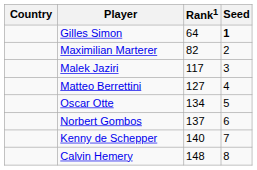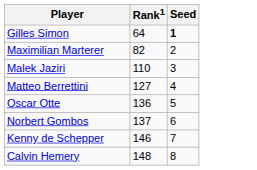- column: Country
Malek Jaziri | Rank1: 117 -> 110
Oscar Otte | Rank1: 134 -> 136
Kenny de Schepper | Rank1: 140 -> 146
